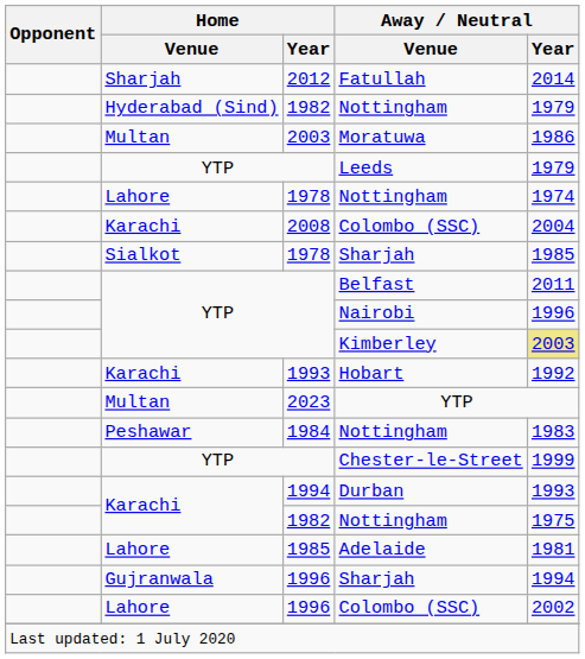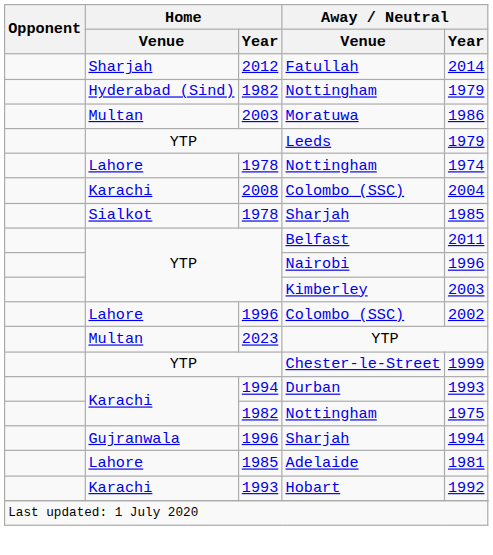Kimberley | Away / Neutral / Year: khaki background -> no background
rows swapped: Lahore / Colombo (SSC) <-> Hobart
- row: Peshawar | 1984 | Nottingham | 1983
rows swapped: Gujranwala / Sharjah <-> Adelaide
